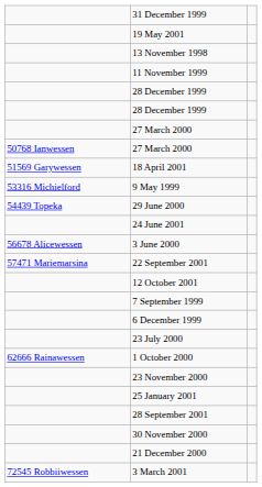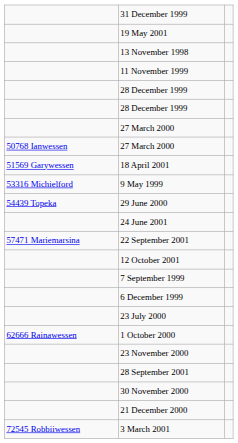- row: 56678 Alicewessen | 3 June 2000
- row: 25 January 2001
